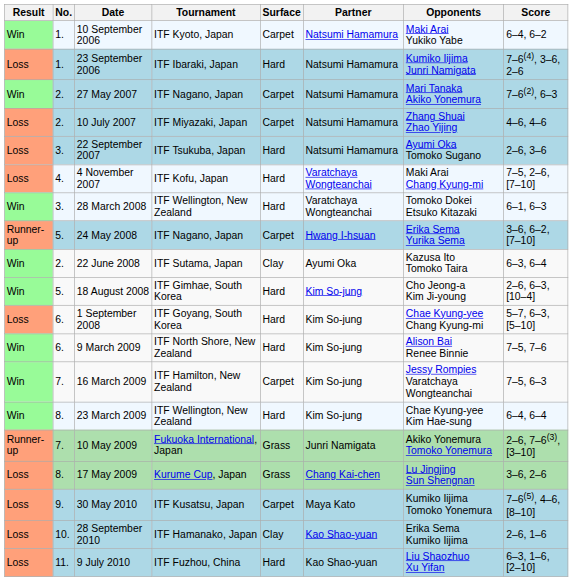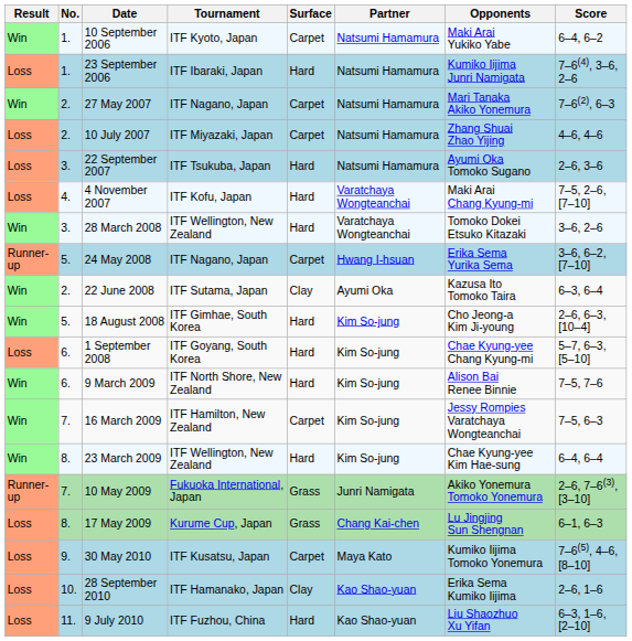28 March 2008 | Score: 6–1, 6–3 -> 3–6, 2–6
17 May 2009 | Score: 3–6, 2–6 -> 6–1, 6–3
